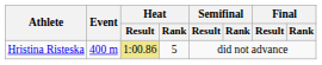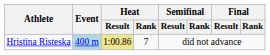Hristina Risteska | Event: no background -> lightblue background
Hristina Risteska | Heat / Rank: 5 -> 7
